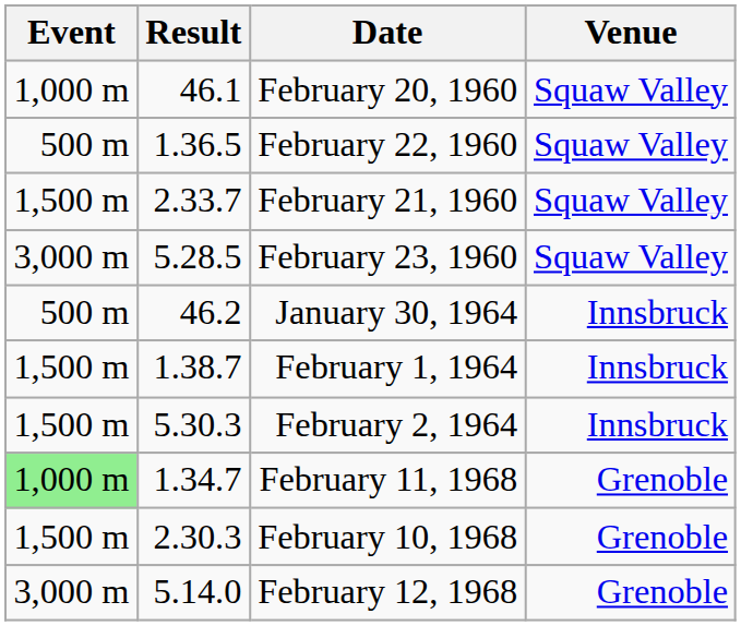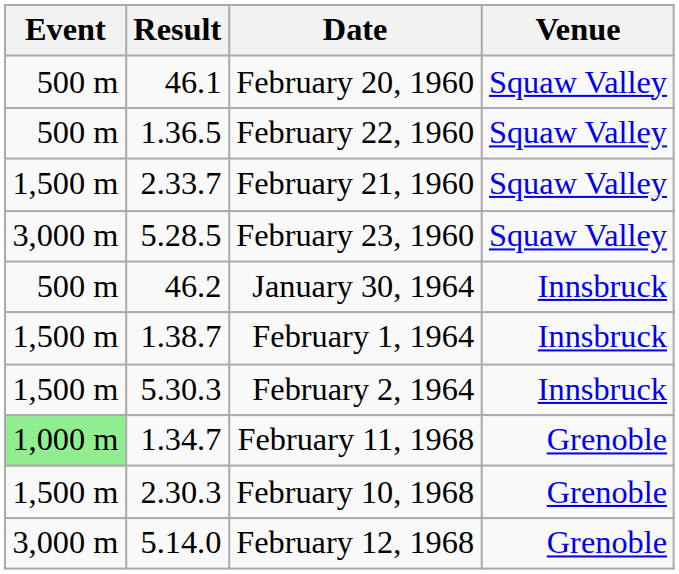February 20, 1960 | Event: 1,000 m -> 500 m
